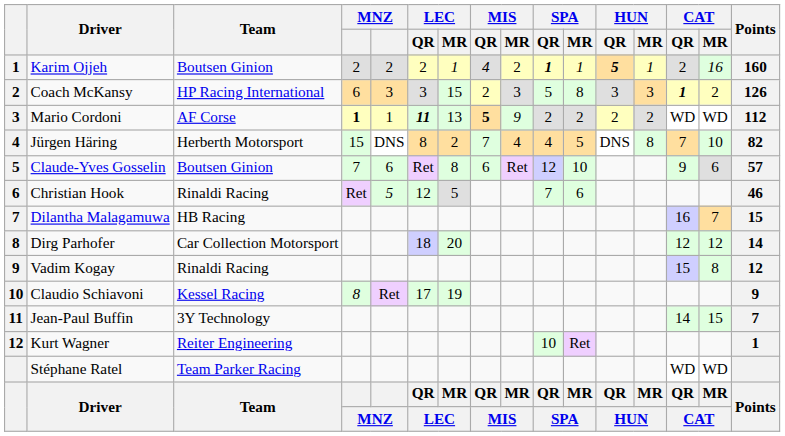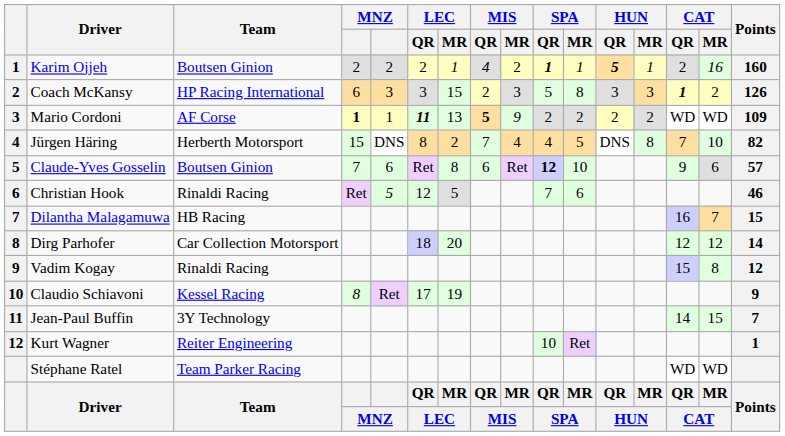Mario Cordoni | Points: 112 -> 109
Claude-Yves Gosselin | SPA / QR: normal -> bold
